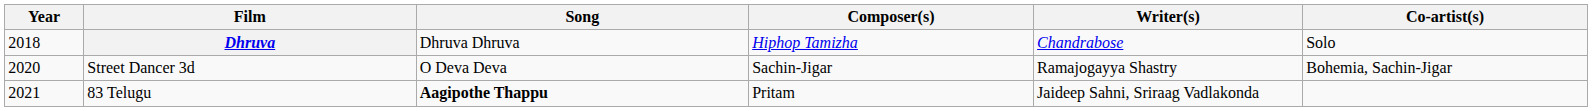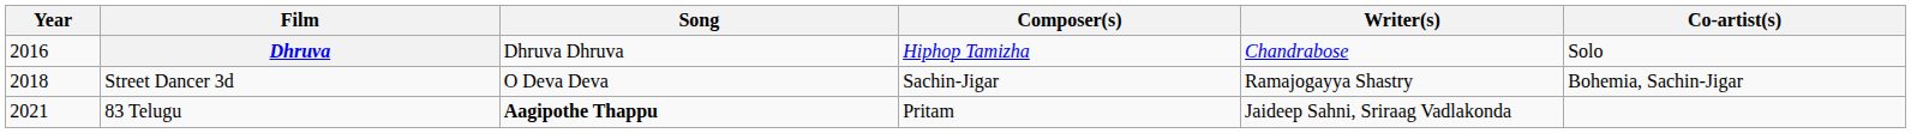Dhruva | Year: 2018 -> 2016
Street Dancer 3d | Year: 2020 -> 2018
